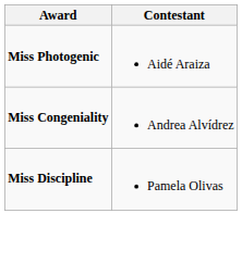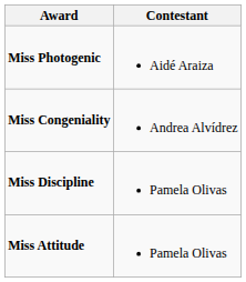+ row: Miss Attitude | Pamela Olivas
